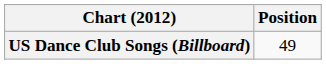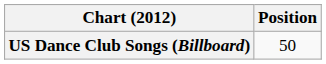US Dance Club Songs (Billboard) | Position: 49 -> 50
